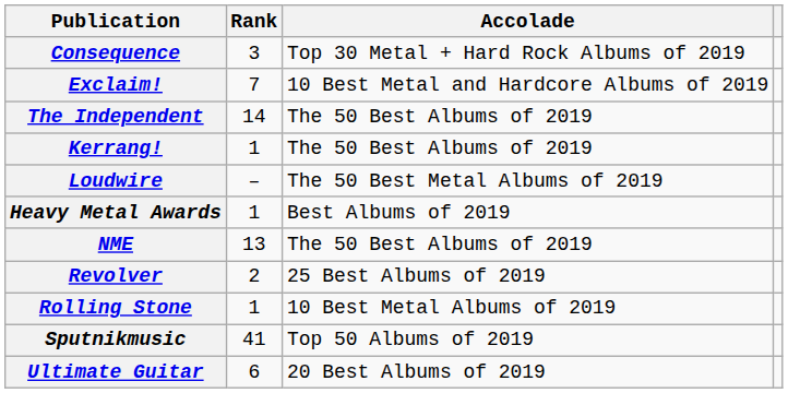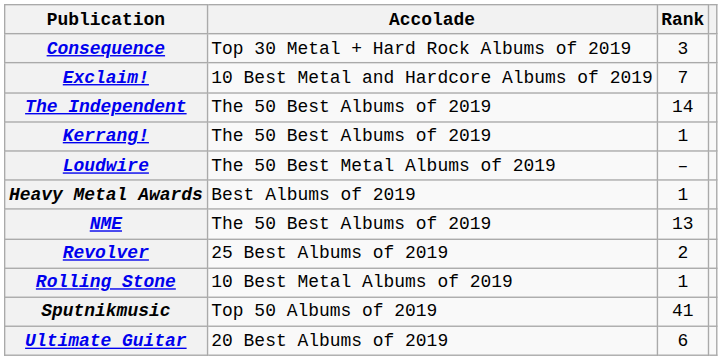columns swapped: Accolade <-> Rank
